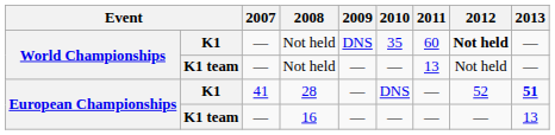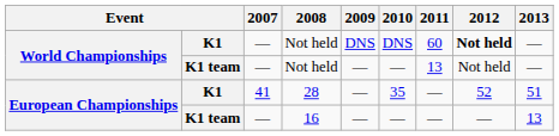K1 / Not held | 2010: 35 -> DNS
28 | 2010: DNS -> 35
28 | 2013: bold -> normal
